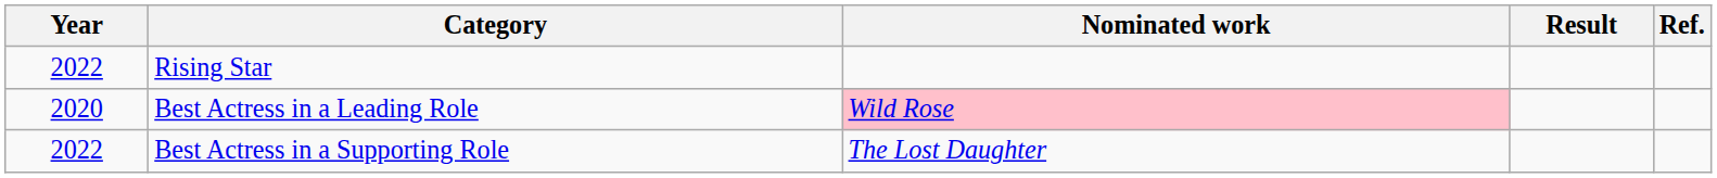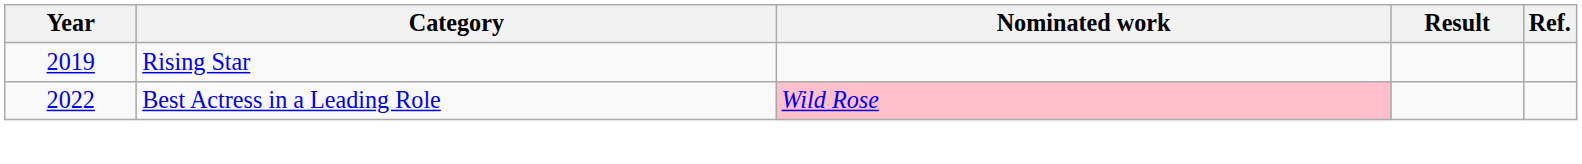Rising Star | Year: 2022 -> 2019
Best Actress in a Leading Role | Year: 2020 -> 2022
- row: 2022 | Best Actress in a Supporting Role | The Lost Daughter
